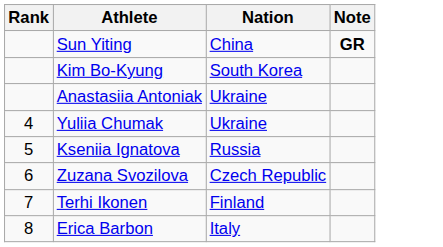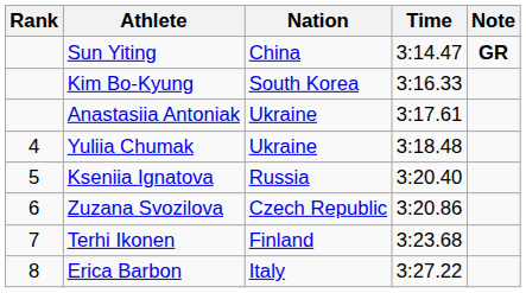+ column: Time | 3:14.47 | 3:16.33 | 3:17.61 | 3:18.48 | 3:20.40 | 3:20.86 | 3:23.68 | 3:27.22
